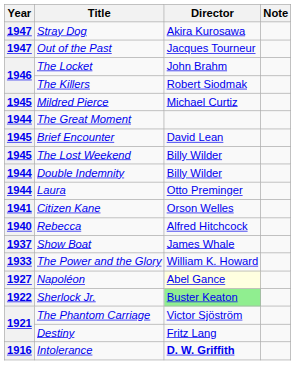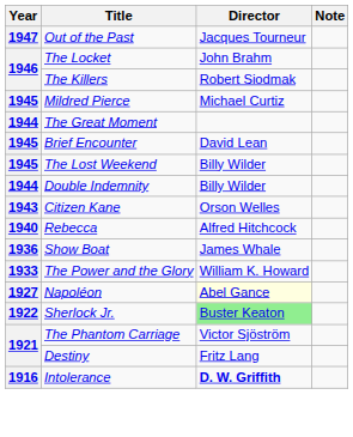- row: 1947 | Stray Dog | Akira Kurosawa
- row: 1944 | Laura | Otto Preminger
Citizen Kane | Year: 1941 -> 1943
Show Boat | Year: 1937 -> 1936
